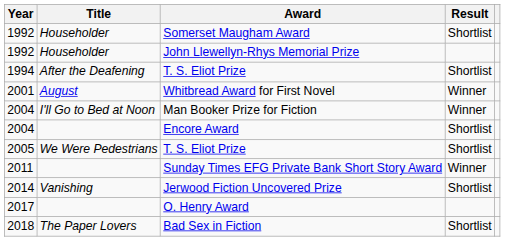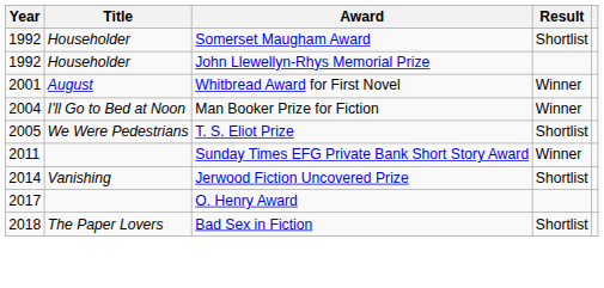- row: 1994 | After the Deafening | T. S. Eliot Prize | Shortlist
- row: 2004 | Encore Award | Shortlist
